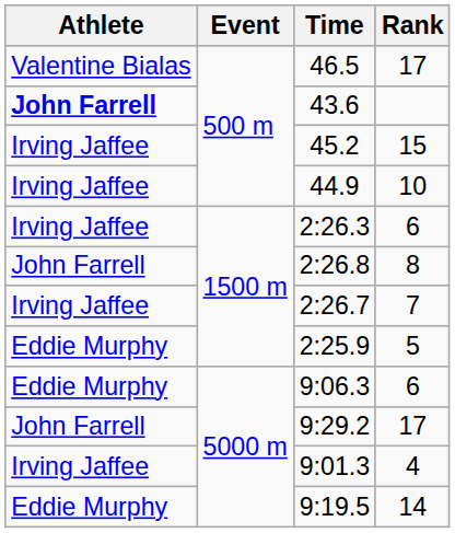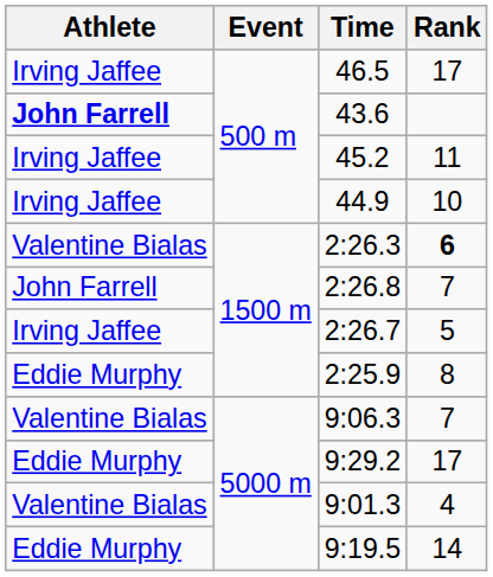46.5 | Athlete: Valentine Bialas -> Irving Jaffee
45.2 | Rank: 15 -> 11
2:26.3 | Athlete: Irving Jaffee -> Valentine Bialas
2:26.3 | Rank: normal -> bold
2:26.8 | Rank: 8 -> 7
2:26.7 | Rank: 7 -> 5
2:25.9 | Rank: 5 -> 8
9:06.3 | Athlete: Eddie Murphy -> Valentine Bialas
9:06.3 | Rank: 6 -> 7
9:29.2 | Athlete: John Farrell -> Eddie Murphy
9:01.3 | Athlete: Irving Jaffee -> Valentine Bialas
